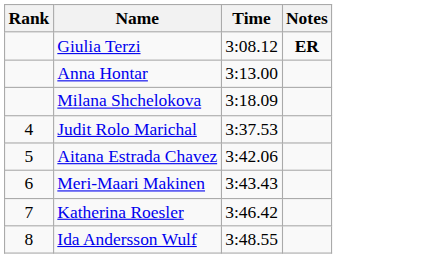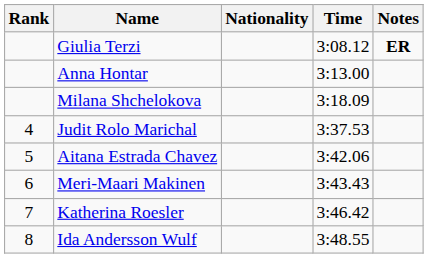+ column: Nationality
